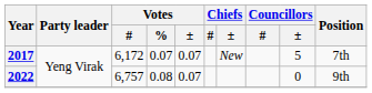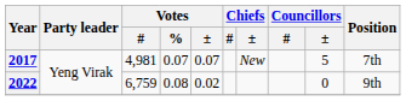2017 | Votes / #: 6,172 -> 4,981
2022 | Votes / #: 6,757 -> 6,759
2022 | Votes / ±: 0.07 -> 0.02
